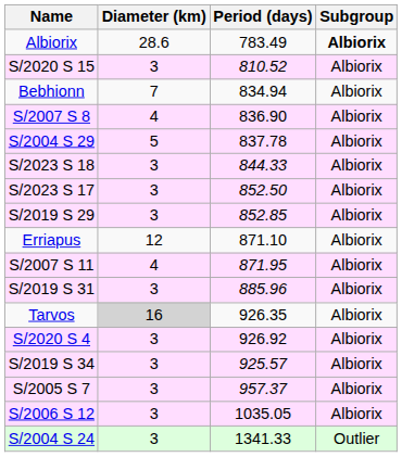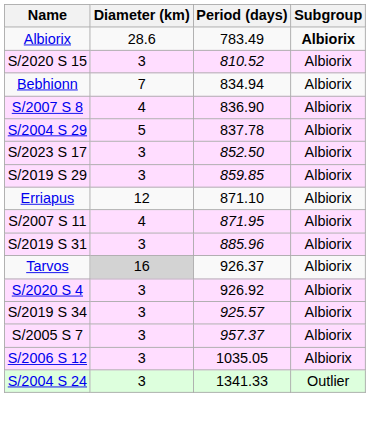- row: S/2023 S 18 | 3 | 844.33 | Albiorix
S/2019 S 29 | Period (days): 852.85 -> 859.85
Tarvos | Period (days): 926.35 -> 926.37
